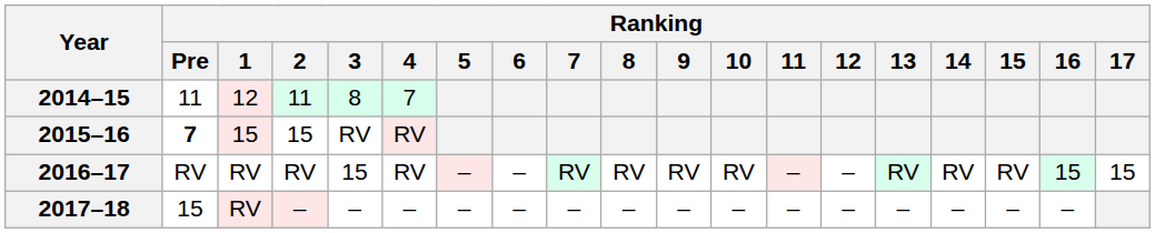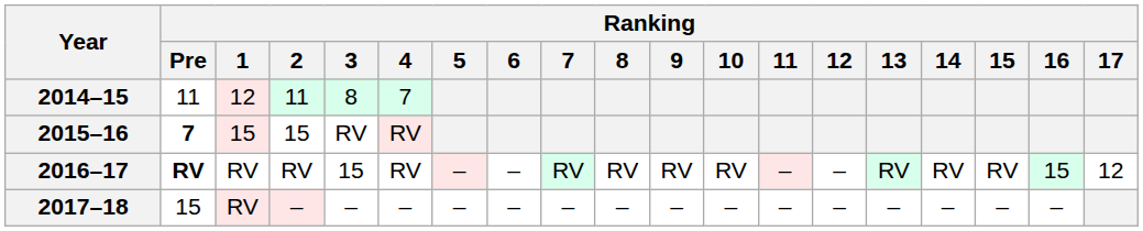2016–17 | Ranking / Pre: normal -> bold
2016–17 | Ranking / 17: 15 -> 12
